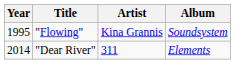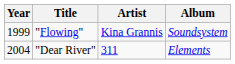"Flowing" | Year: 1995 -> 1999
"Dear River" | Year: 2014 -> 2004
